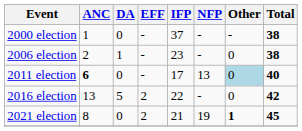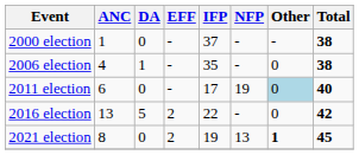2006 election | ANC: 2 -> 4
2006 election | IFP: 23 -> 35
2011 election | ANC: bold -> normal
2011 election | NFP: 13 -> 19
2021 election | IFP: 21 -> 19
2021 election | NFP: 19 -> 13
